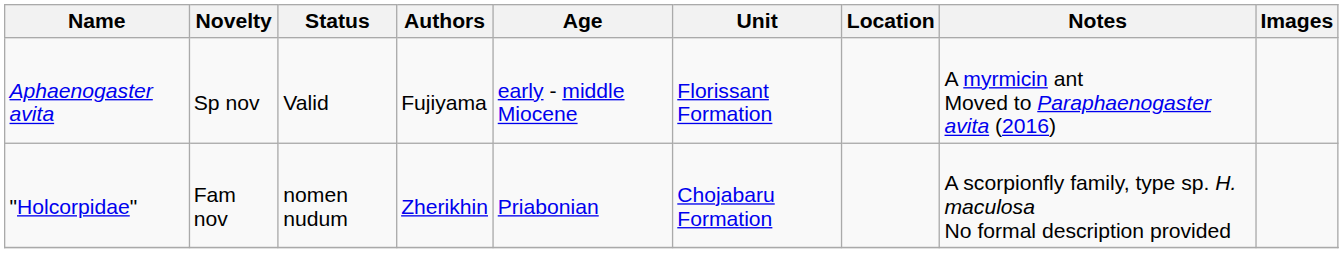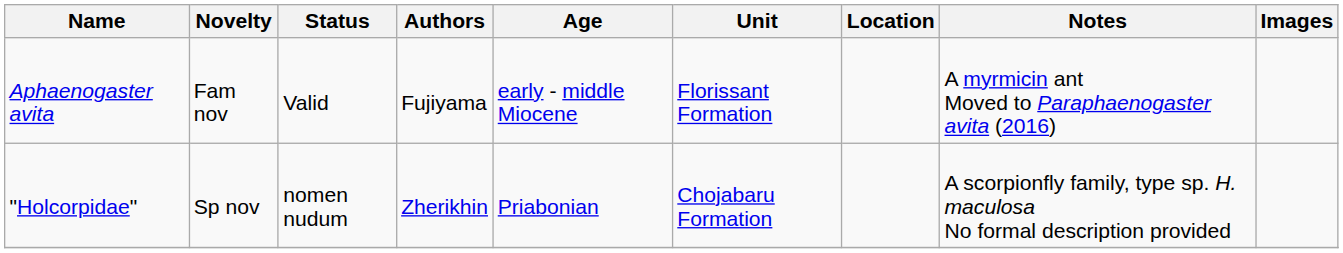Aphaenogaster avita | Novelty: Sp nov -> Fam nov
"Holcorpidae" | Novelty: Fam nov -> Sp nov
